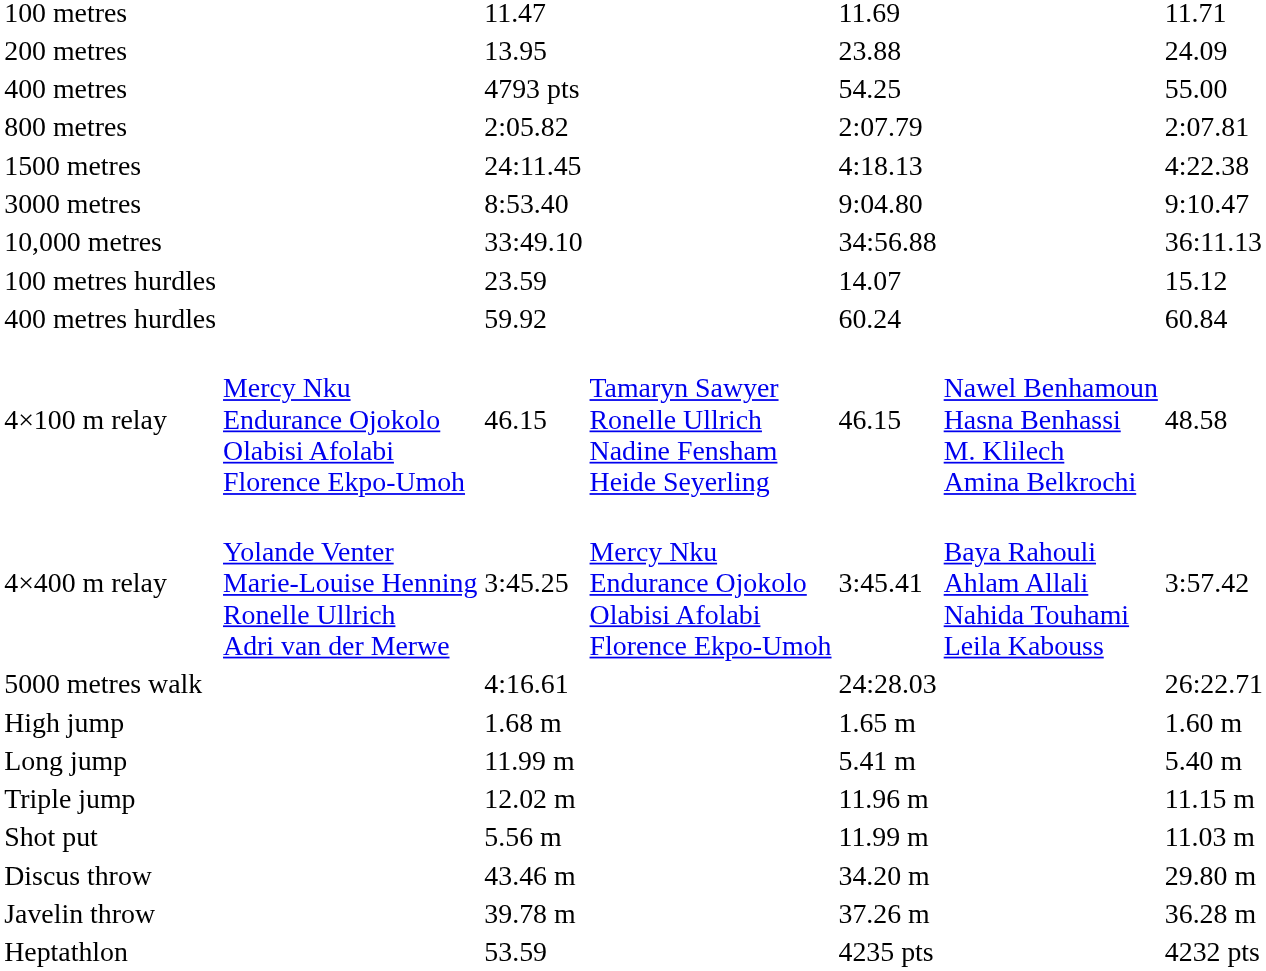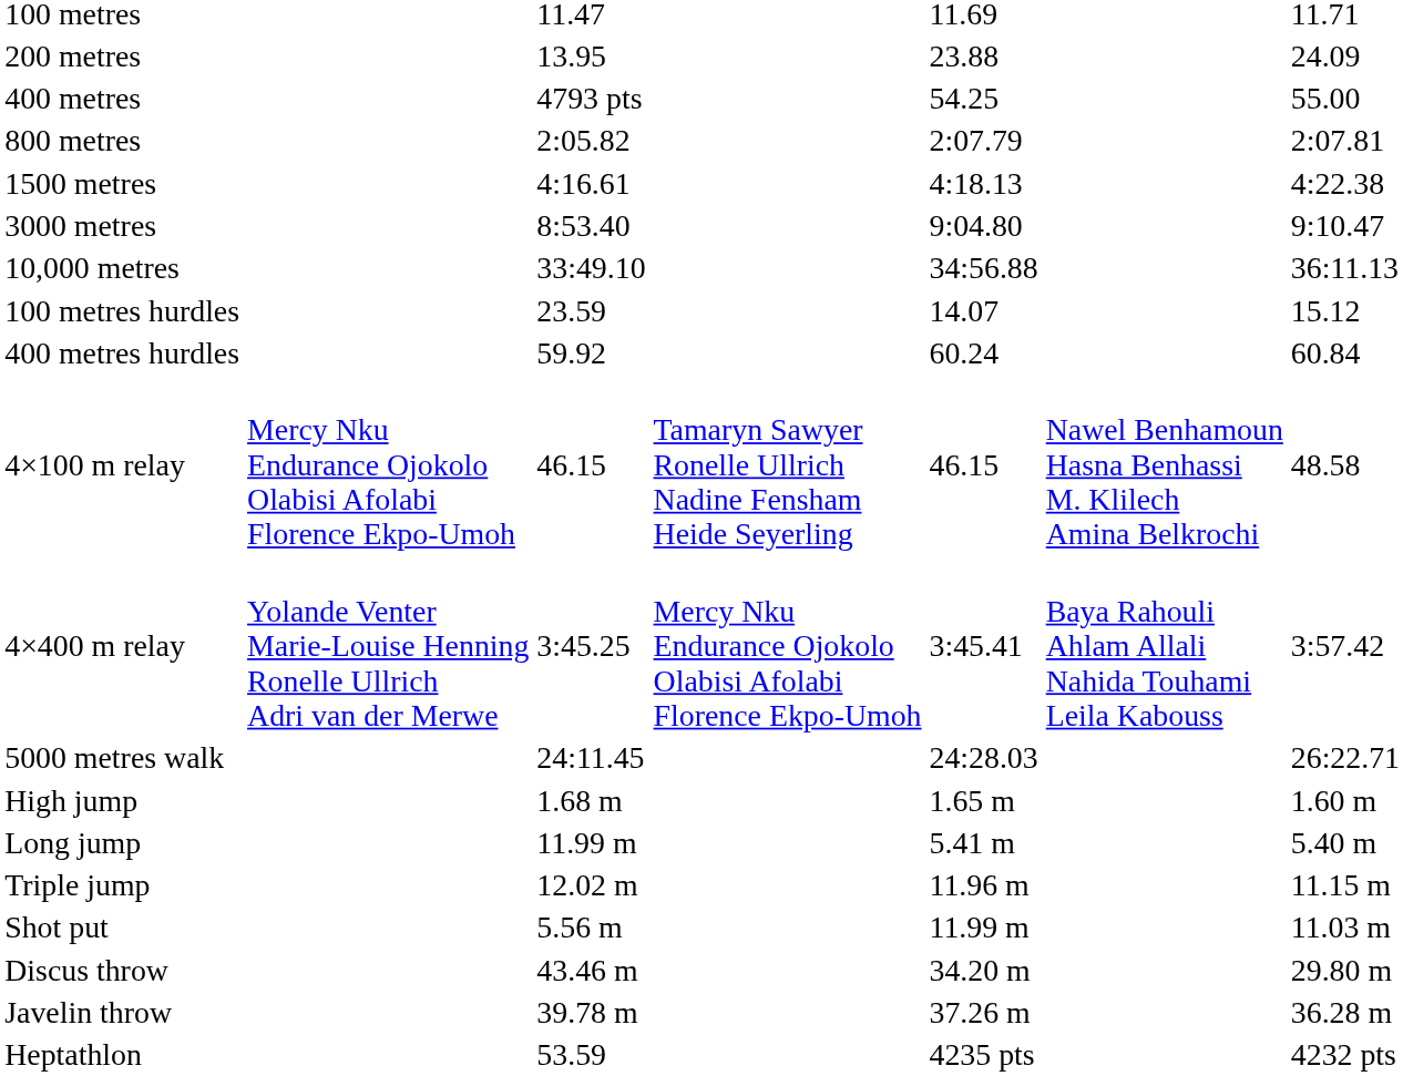1500 metres | column 3: 24:11.45 -> 4:16.61
5000 metres walk | column 3: 4:16.61 -> 24:11.45
